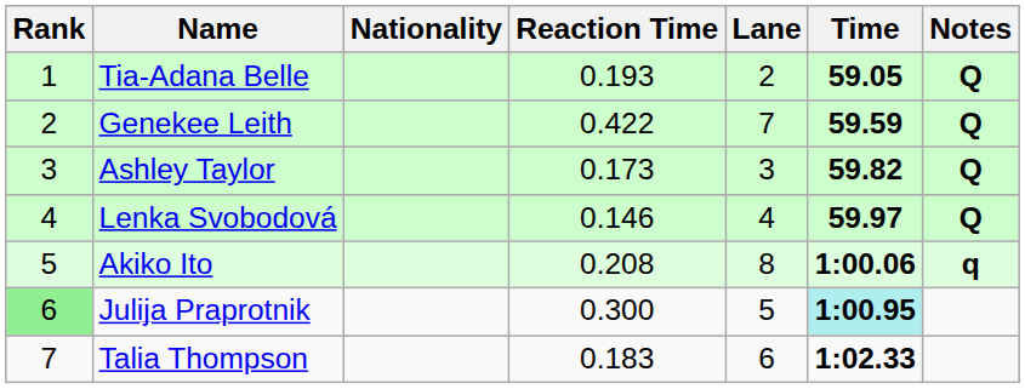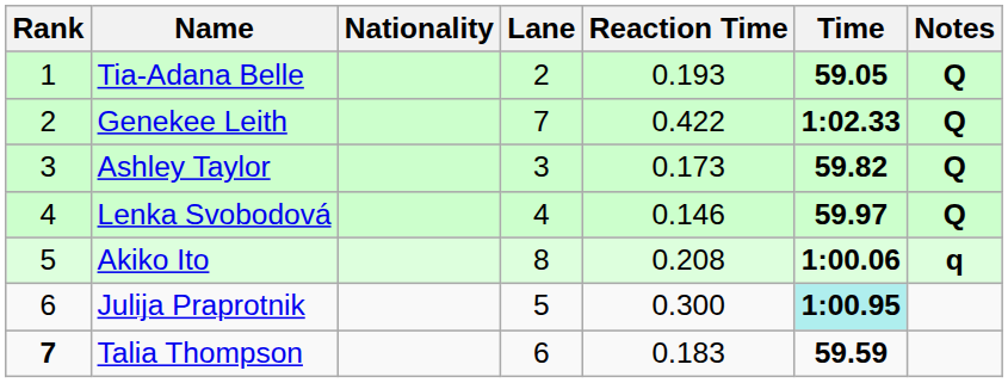columns swapped: Lane <-> Reaction Time
Genekee Leith | Time: 59.59 -> 1:02.33
Julija Praprotnik | Rank: lightgreen background -> no background
Talia Thompson | Rank: normal -> bold
Talia Thompson | Time: 1:02.33 -> 59.59
